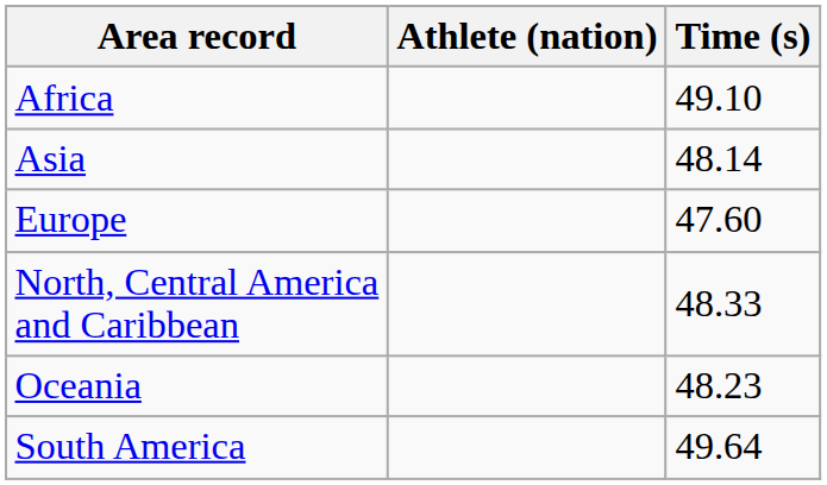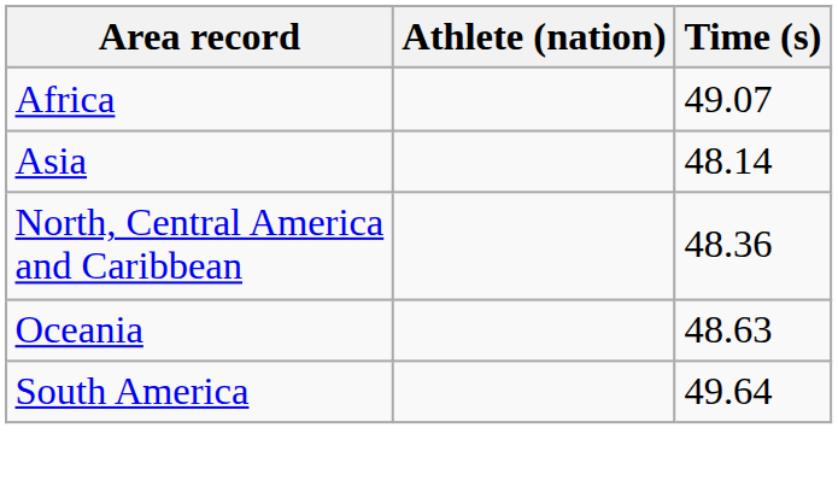Africa | Time (s): 49.10 -> 49.07
- row: Europe | 47.60
North, Central America and Caribbean | Time (s): 48.33 -> 48.36
Oceania | Time (s): 48.23 -> 48.63
